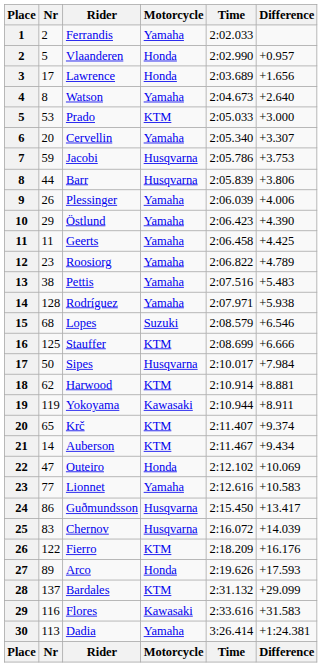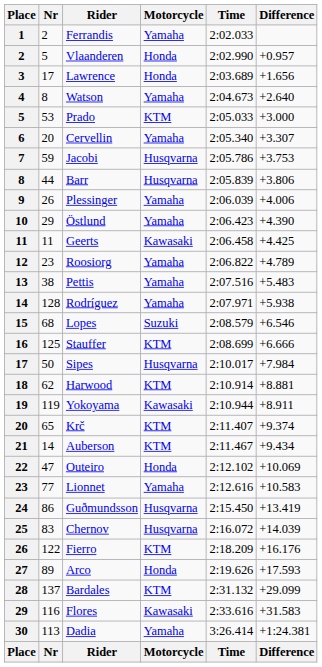Geerts | Motorcycle: Yamaha -> Kawasaki
Guðmundsson | Difference: +13.417 -> +13.419
